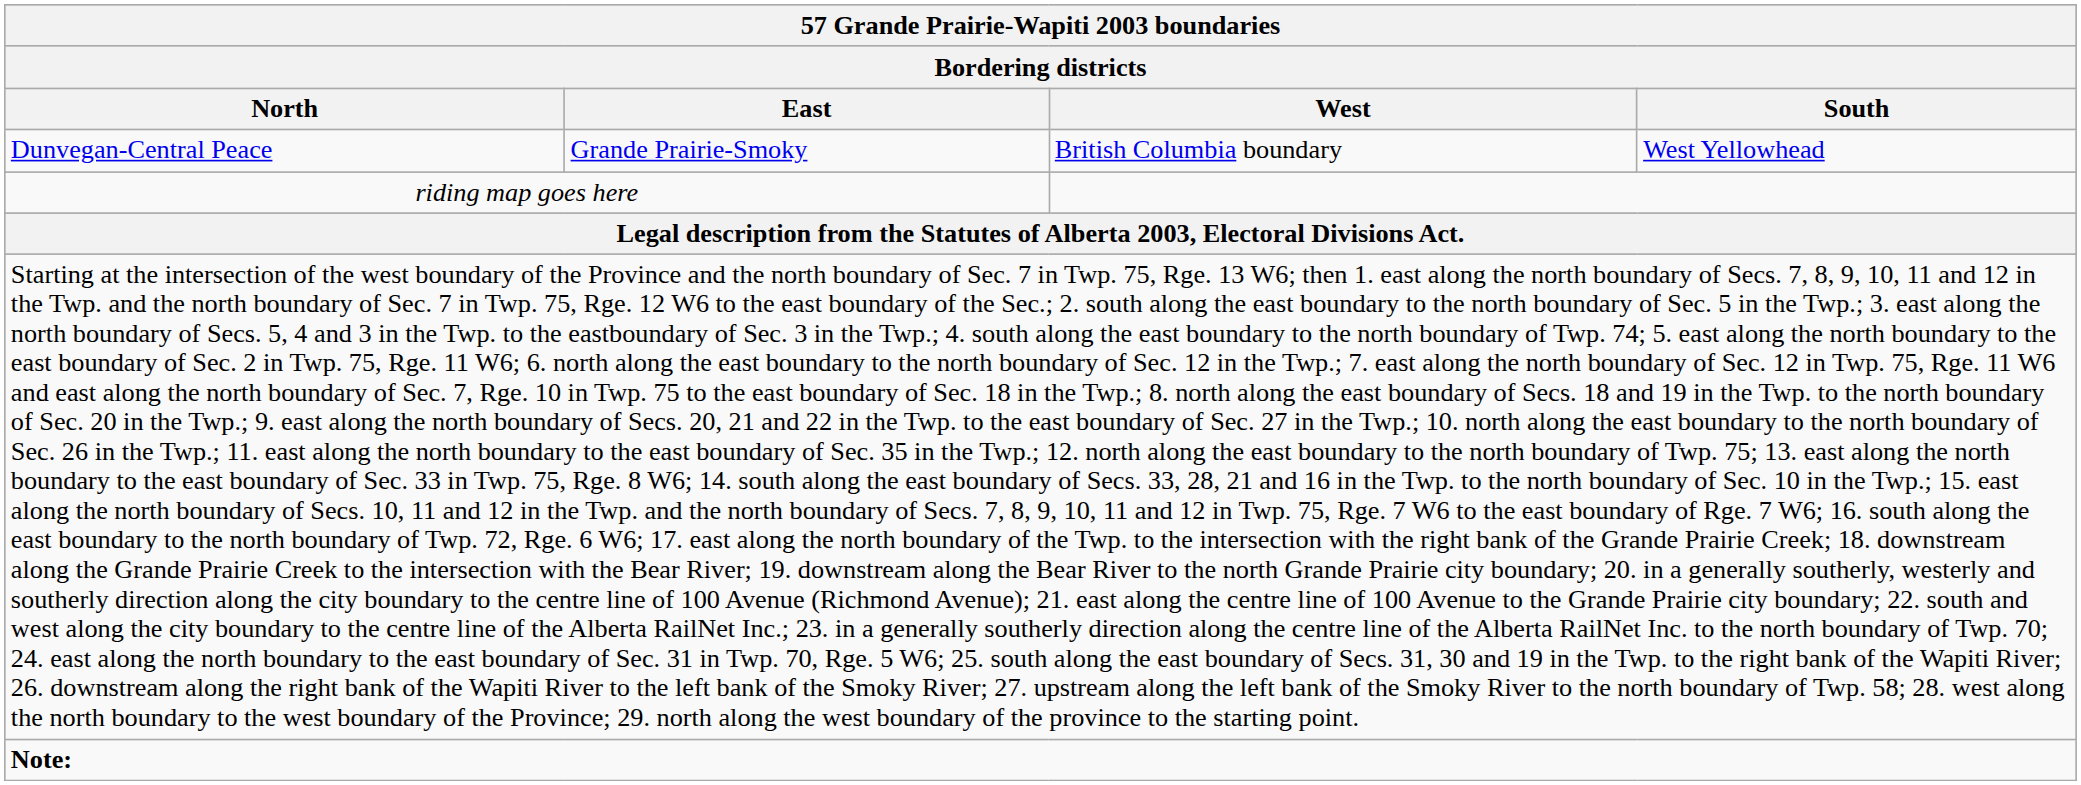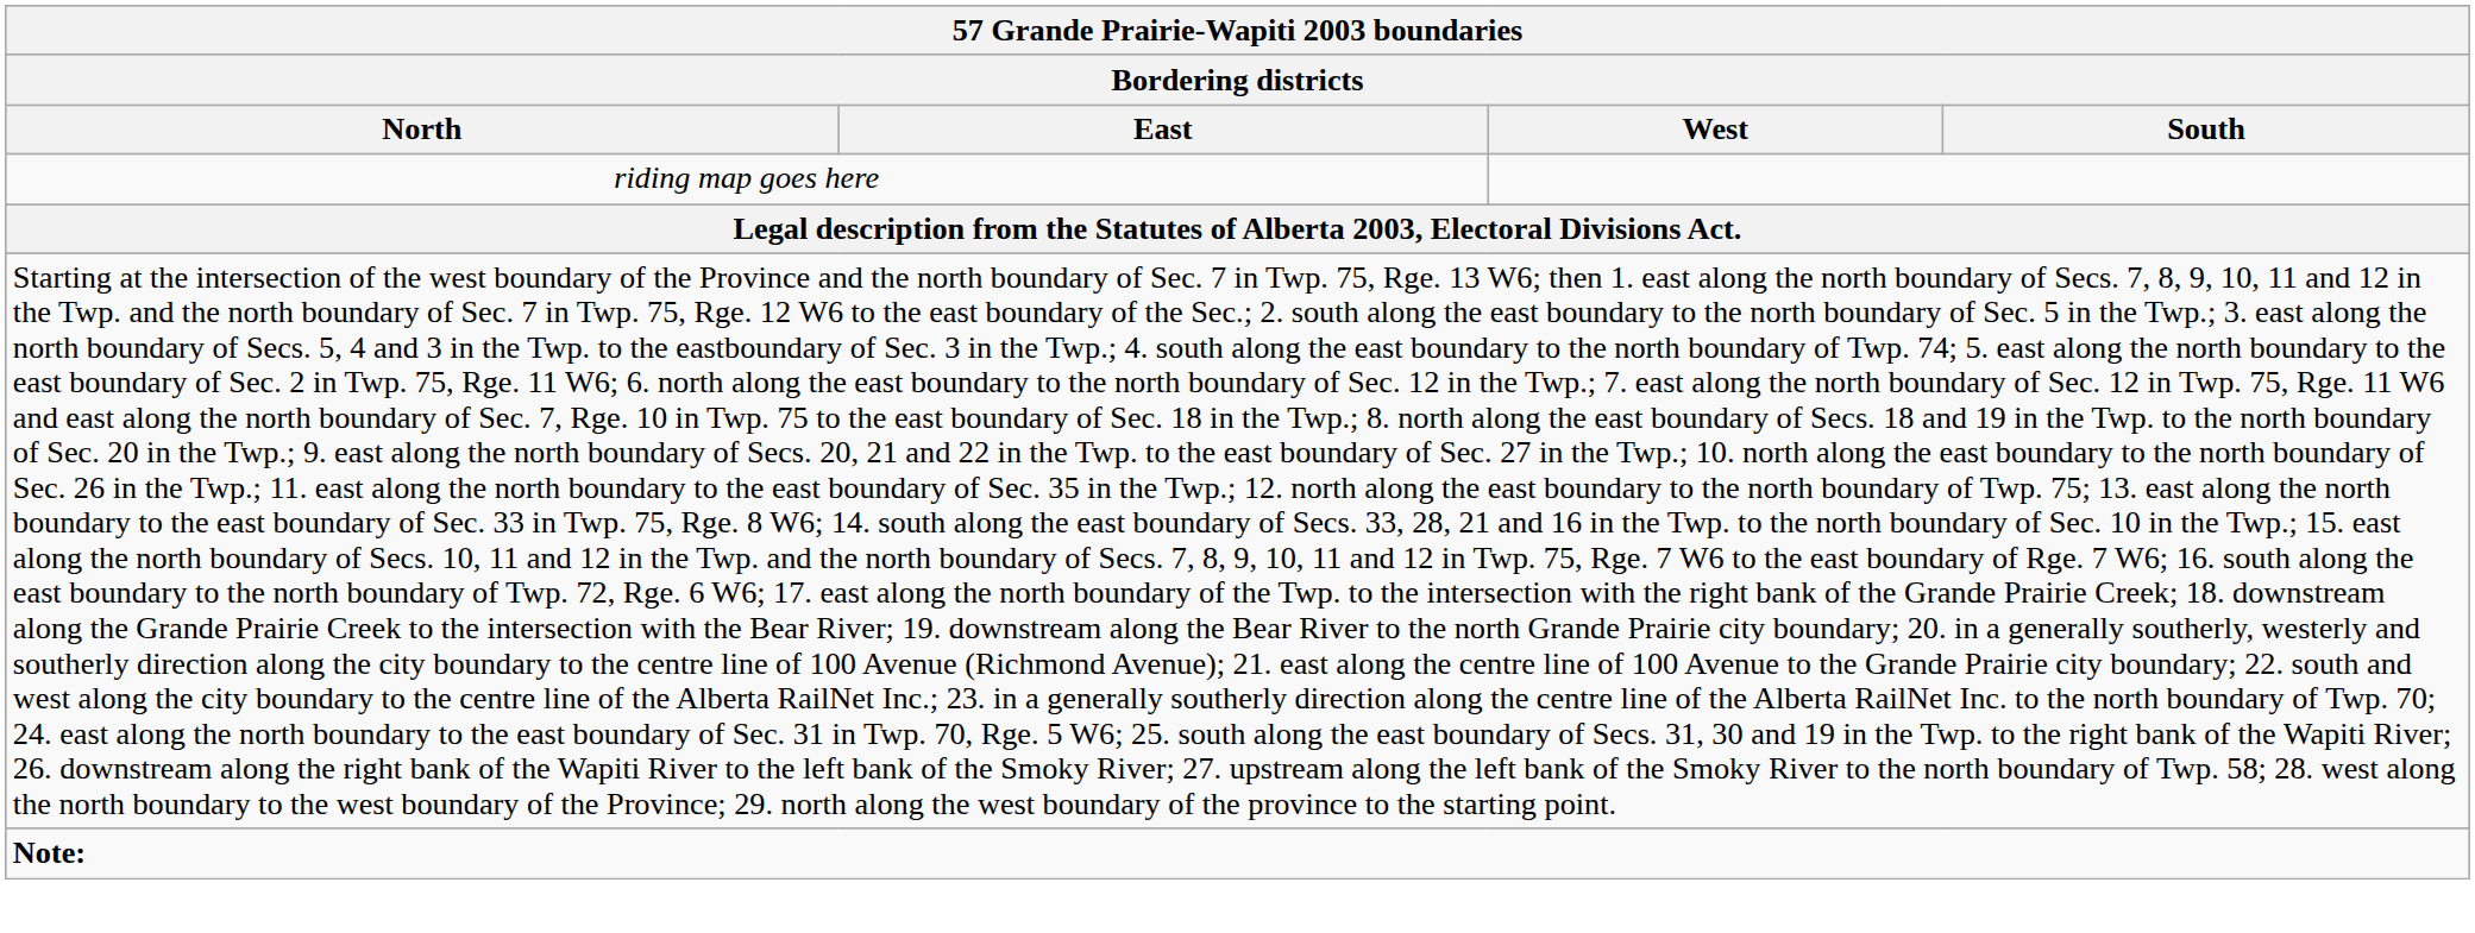- row: Dunvegan-Central Peace | Grande Prairie-Smoky | British Columbia boundary | West Yellowhead
